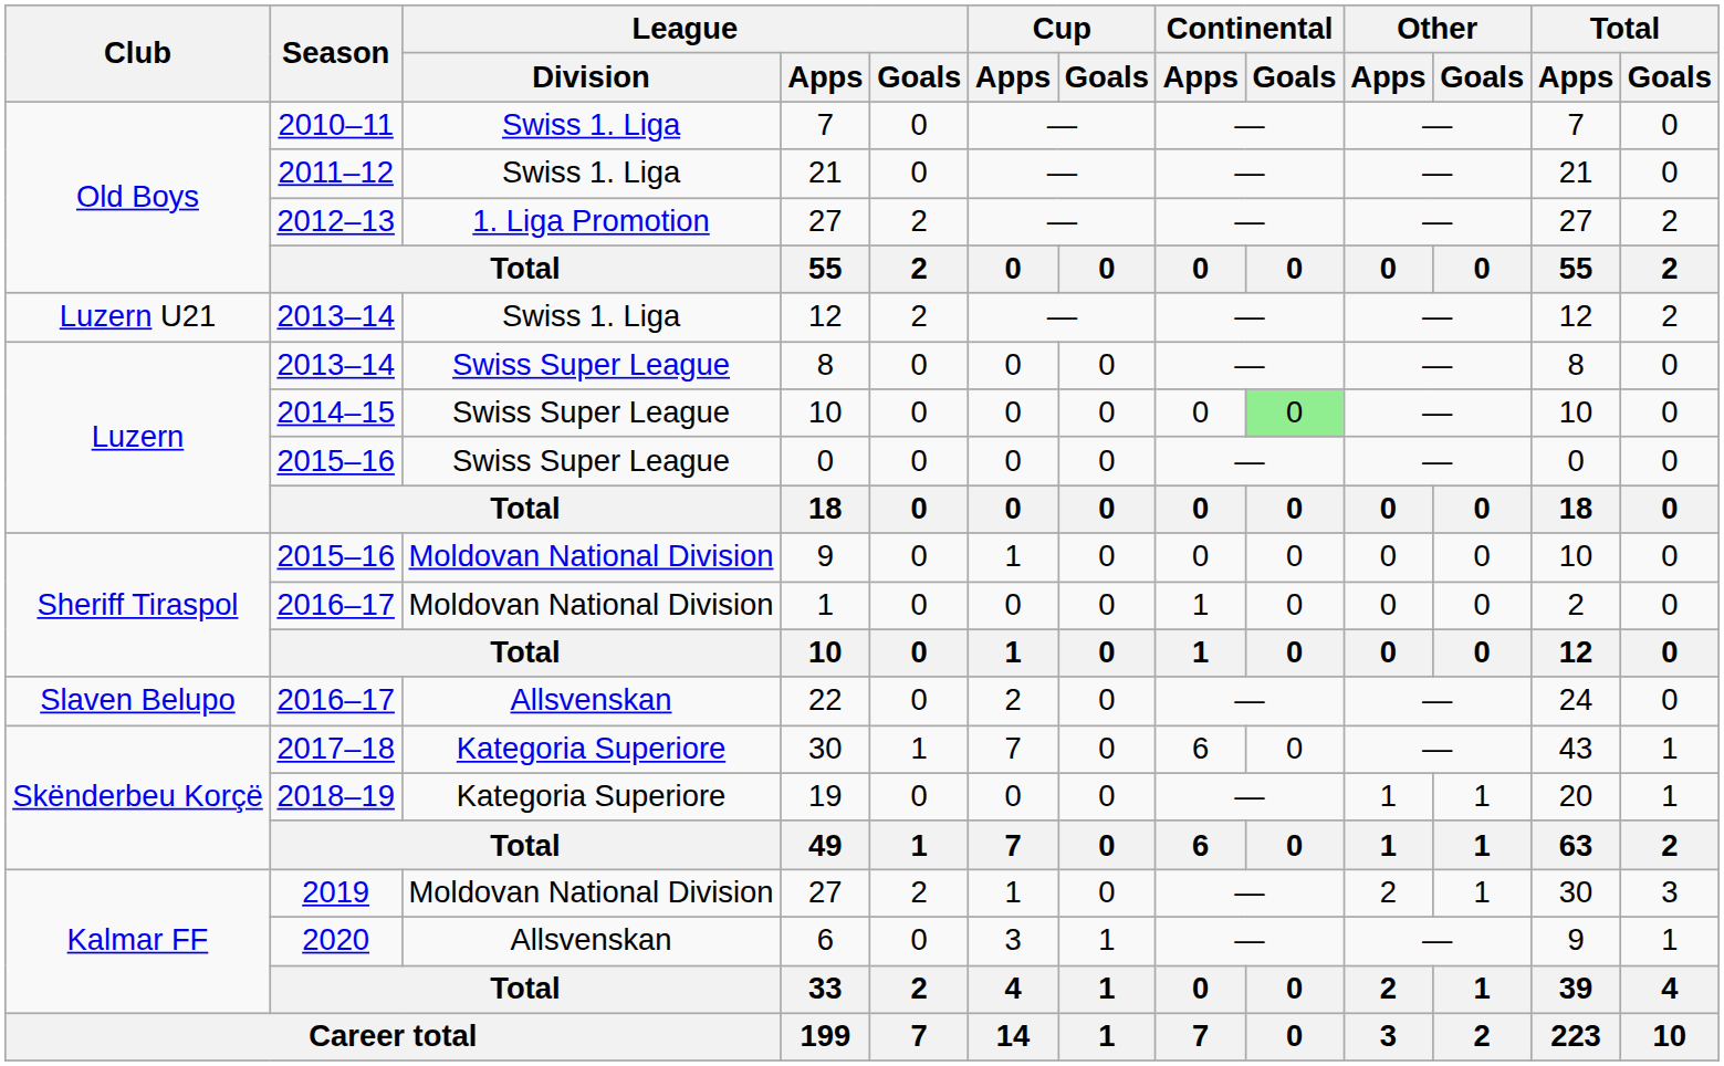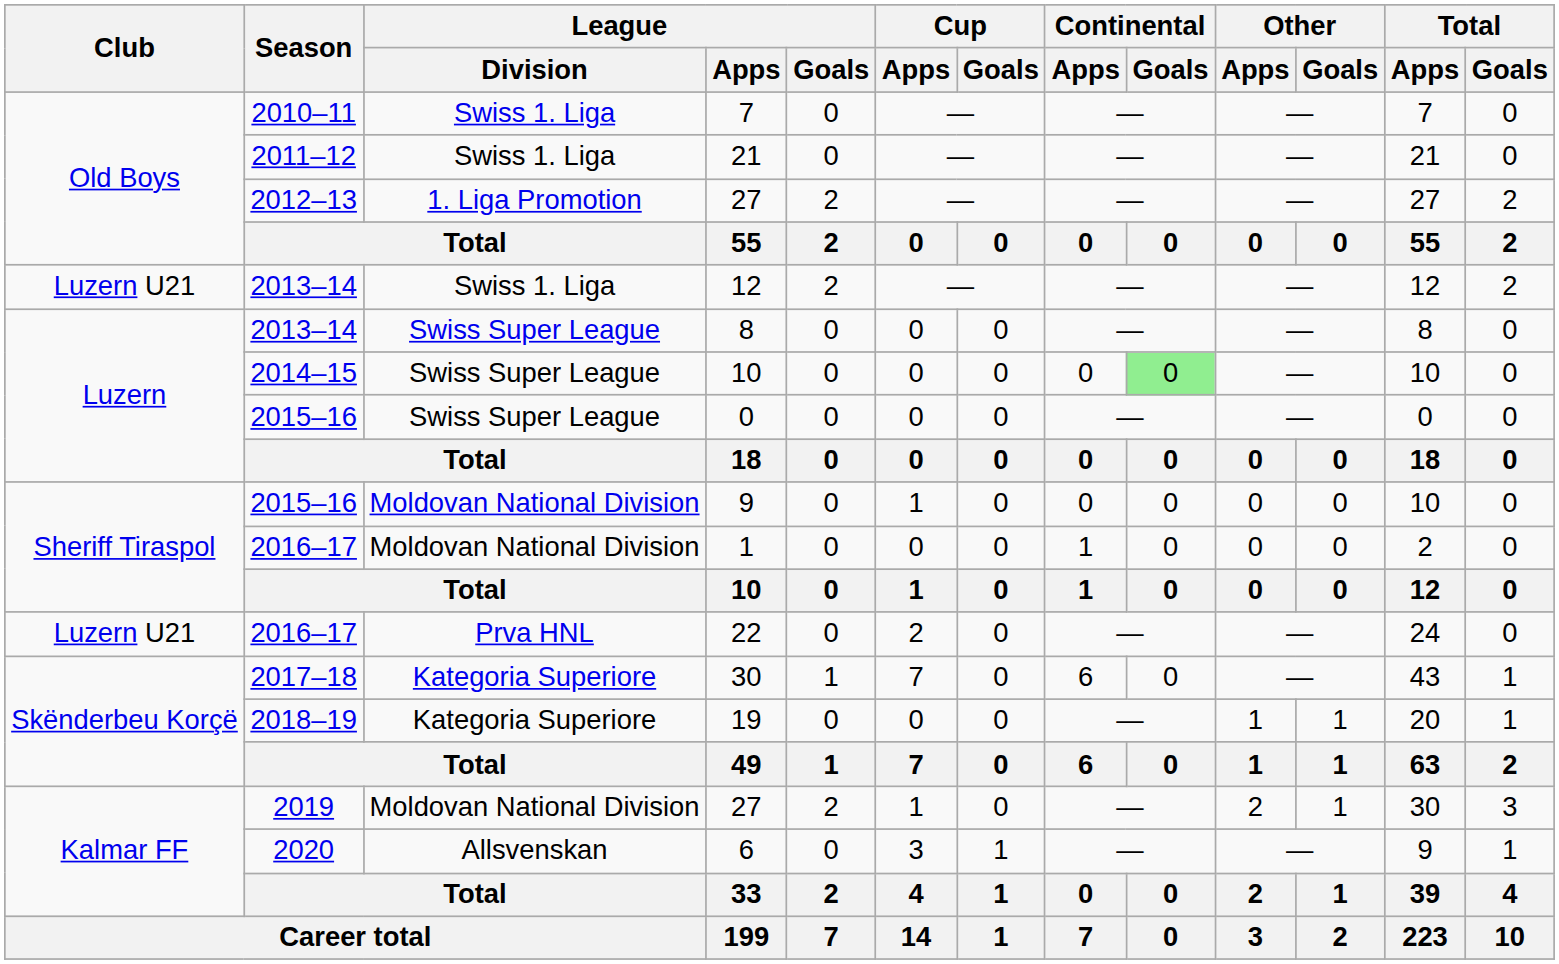22 | Club: Slaven Belupo -> Luzern U21
22 | League / Division: Allsvenskan -> Prva HNL
